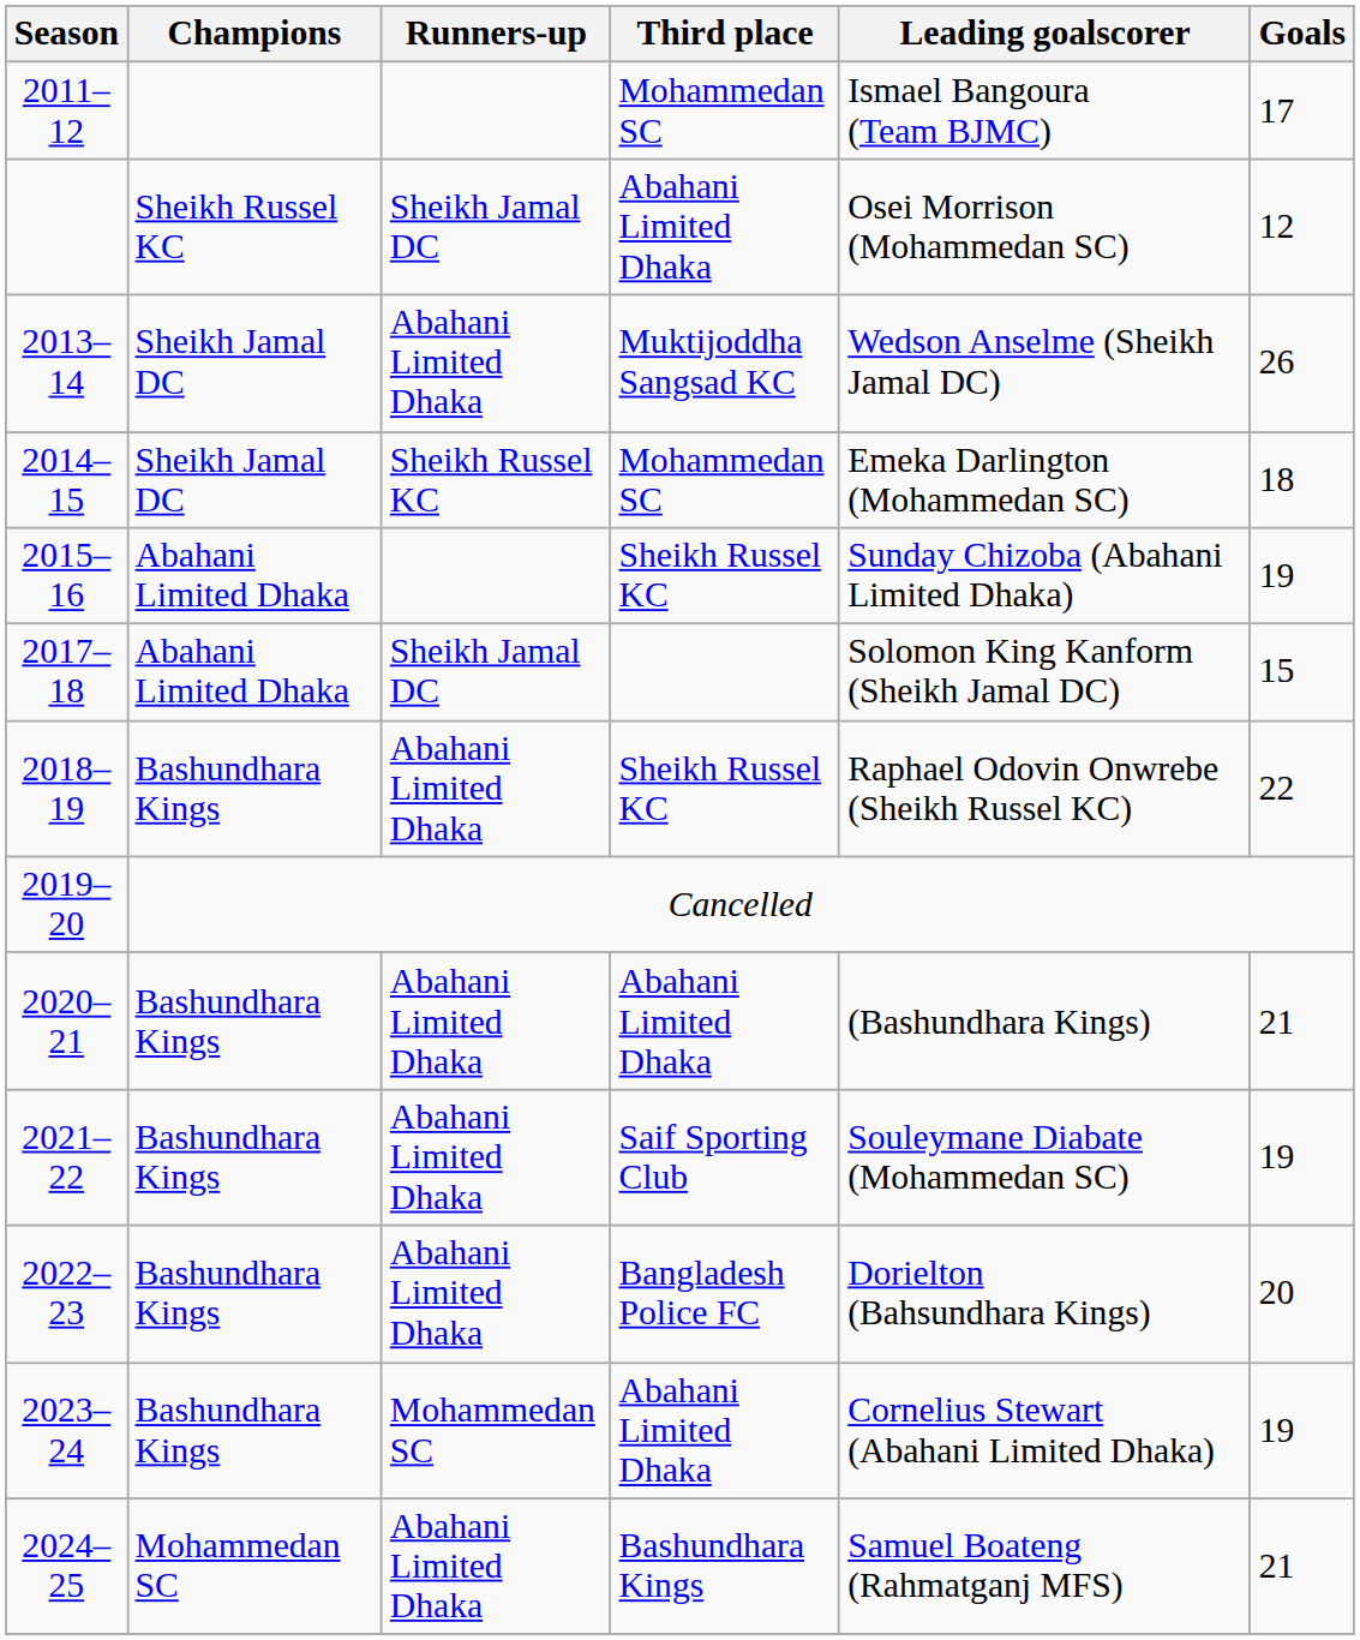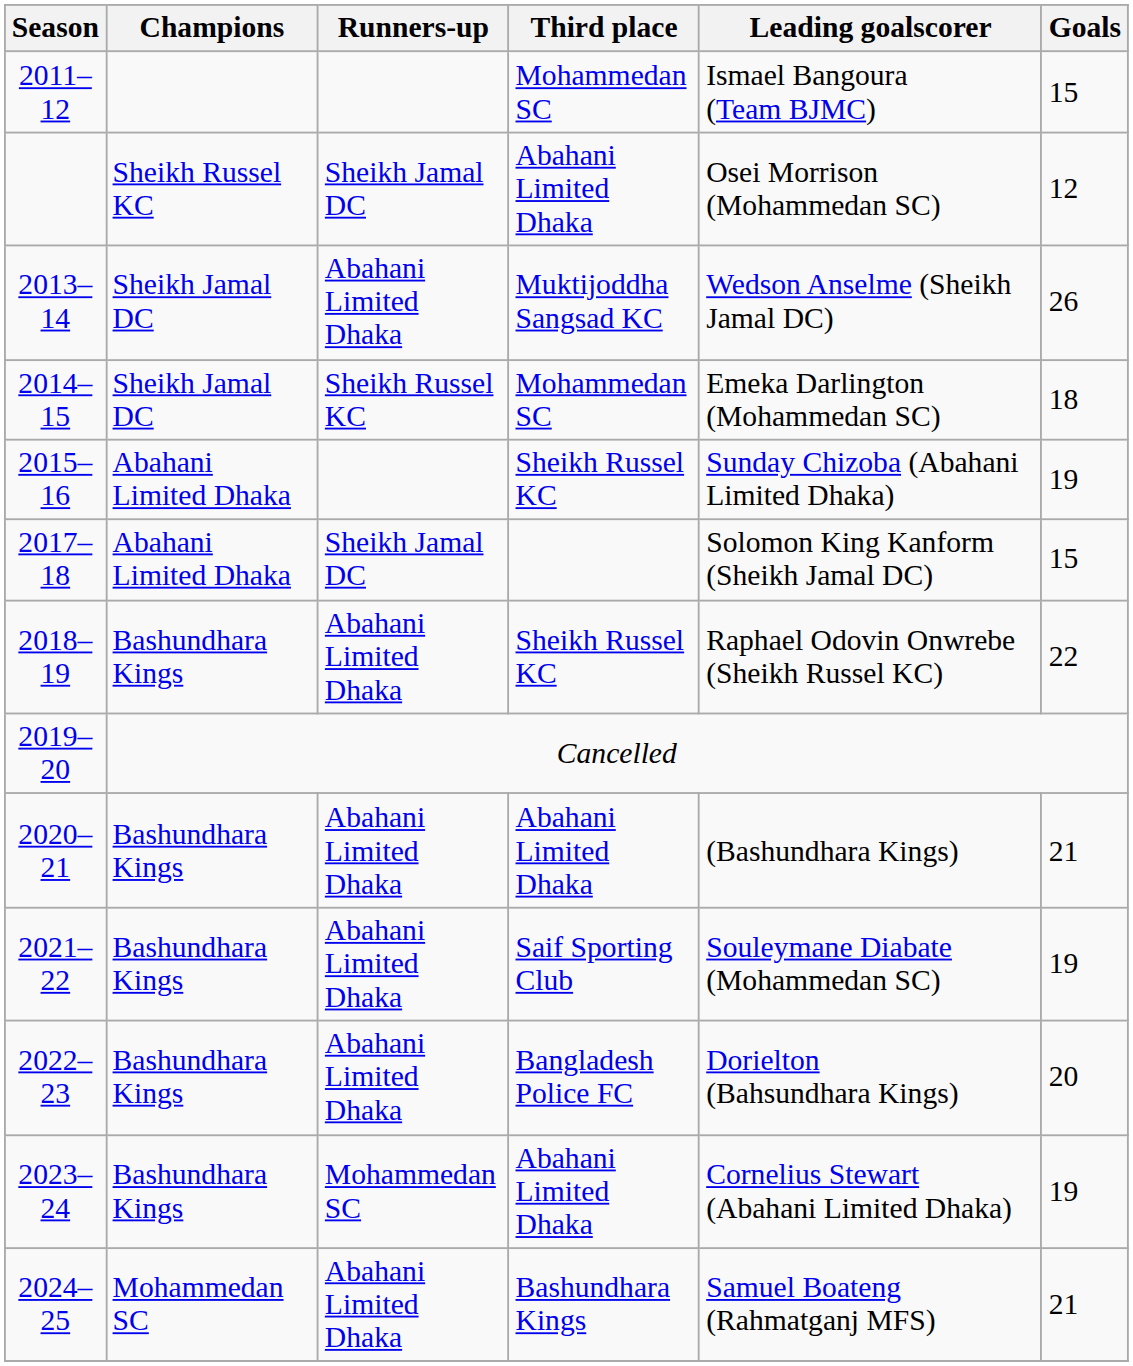2011–12 | Goals: 17 -> 15
